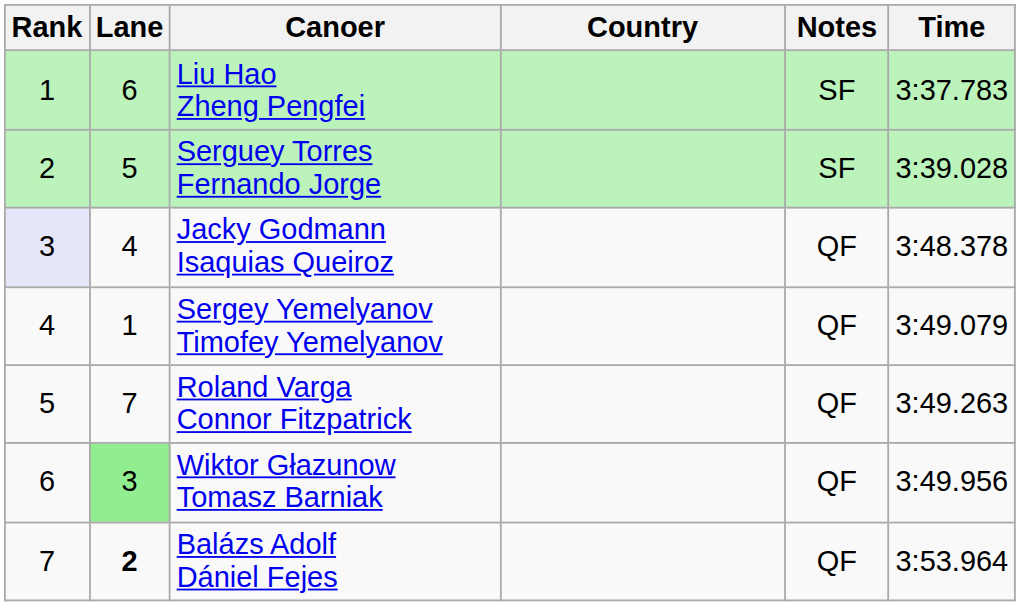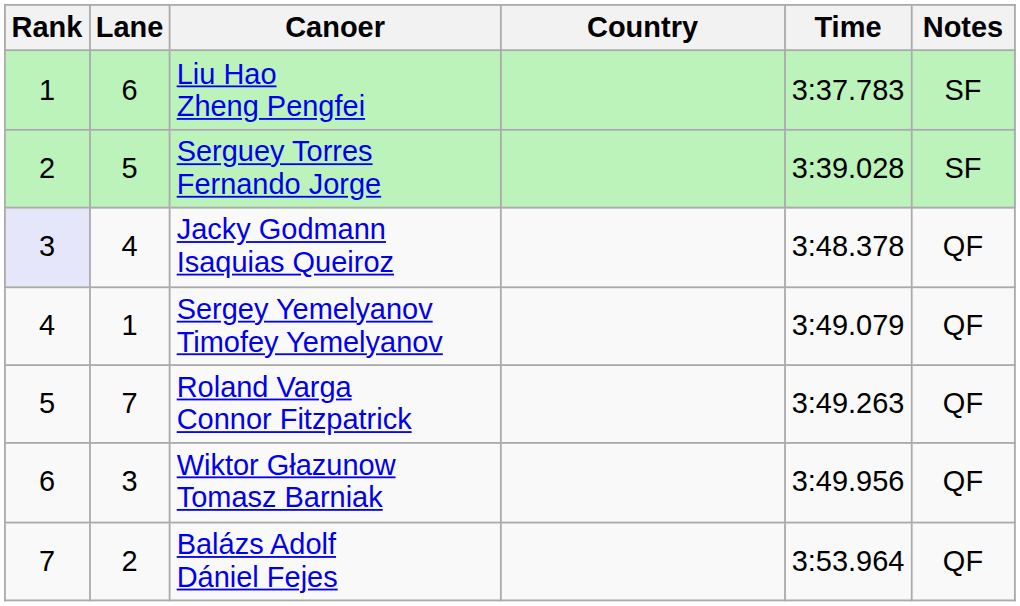columns swapped: Time <-> Notes
Wiktor Głazunow Tomasz Barniak | Lane: lightgreen background -> no background
Balázs Adolf Dániel Fejes | Lane: bold -> normal
